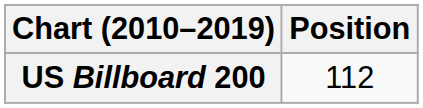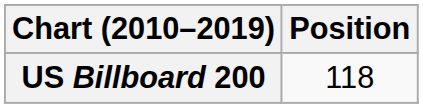US Billboard 200 | Position: 112 -> 118
